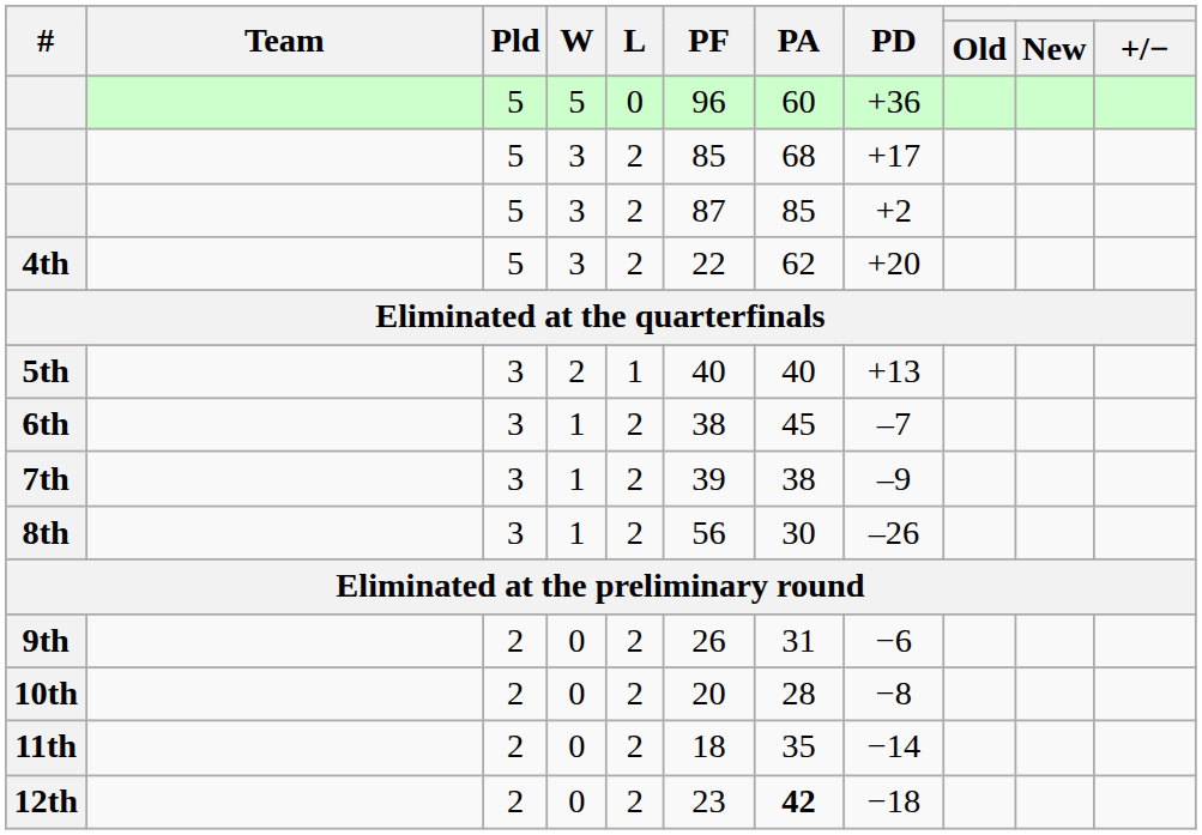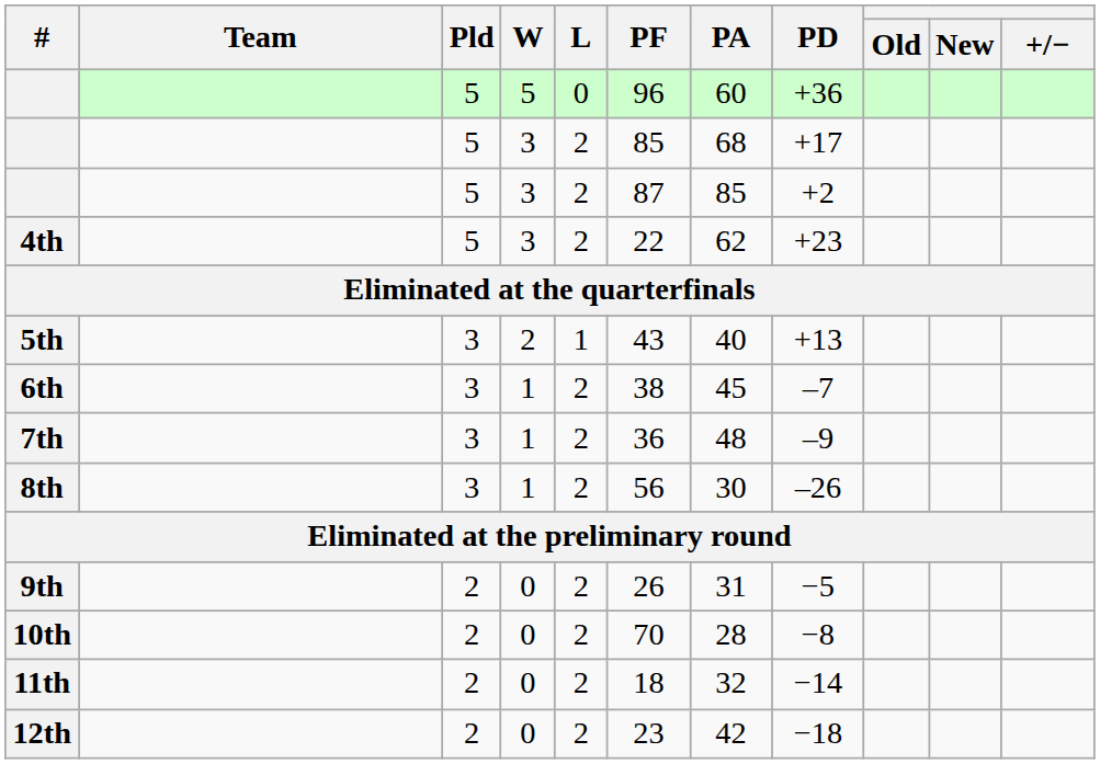4th | PD: +20 -> +23
5th | PF: 40 -> 43
7th | PF: 39 -> 36
7th | PA: 38 -> 48
9th | PD: −6 -> −5
10th | PF: 20 -> 70
11th | PA: 35 -> 32
12th | PA: bold -> normal
